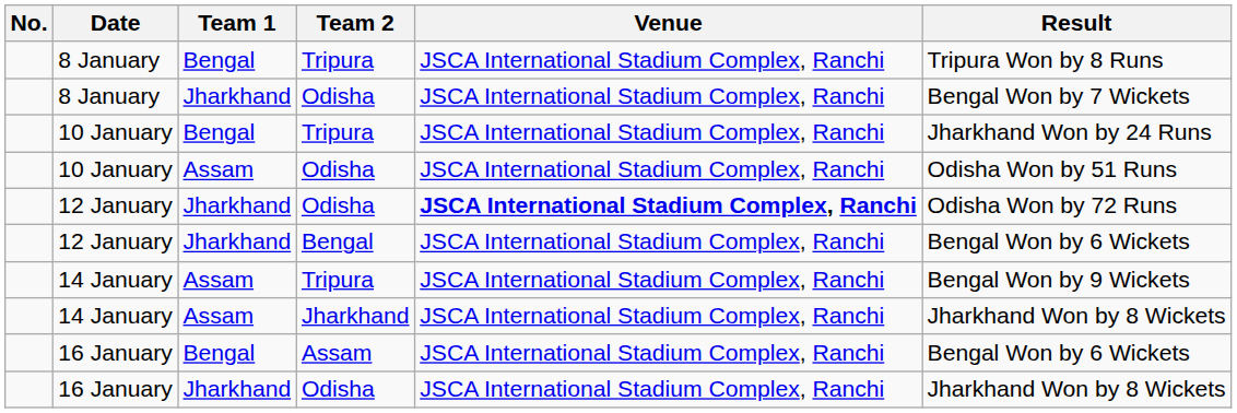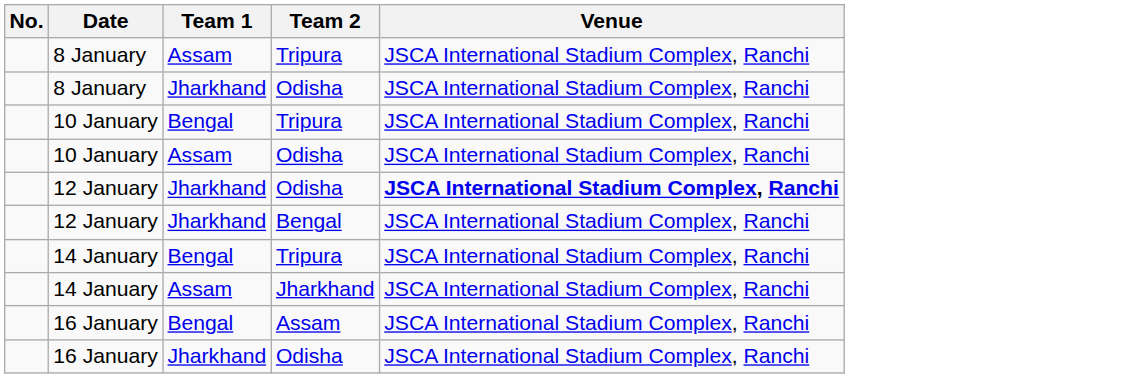- column: Result | Tripura Won by 8 Runs | Bengal Won by 7 Wickets | Jharkhand Won by 24 Runs | Odisha Won by 51 Runs | Odisha Won by 72 Runs | Bengal Won by 6 Wickets | Bengal Won by 9 Wickets | Jharkhand Won by 8 Wickets | Bengal Won by 6 Wickets | Jharkhand Won by 8 Wickets
8 January / Tripura | Team 1: Bengal -> Assam
14 January / Tripura | Team 1: Assam -> Bengal
